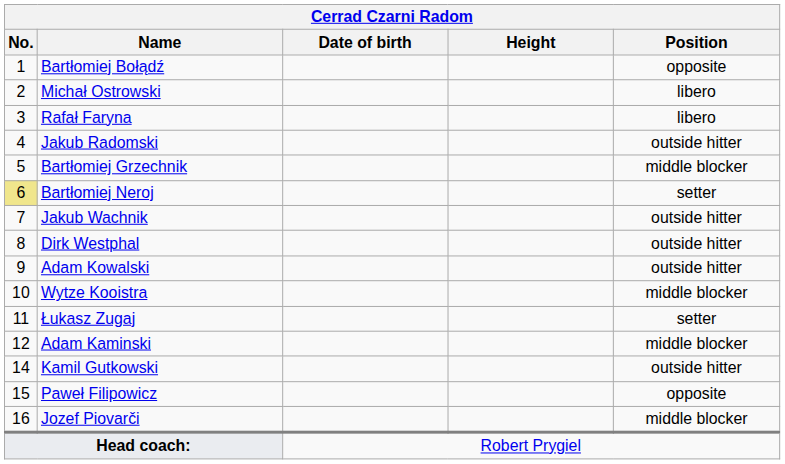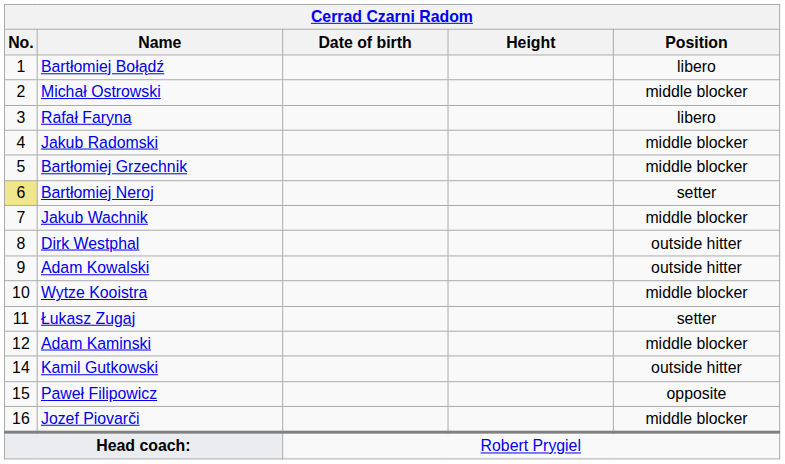Bartłomiej Bołądź | Position: opposite -> libero
Michał Ostrowski | Position: libero -> middle blocker
Jakub Radomski | Position: outside hitter -> middle blocker
Jakub Wachnik | Position: outside hitter -> middle blocker
